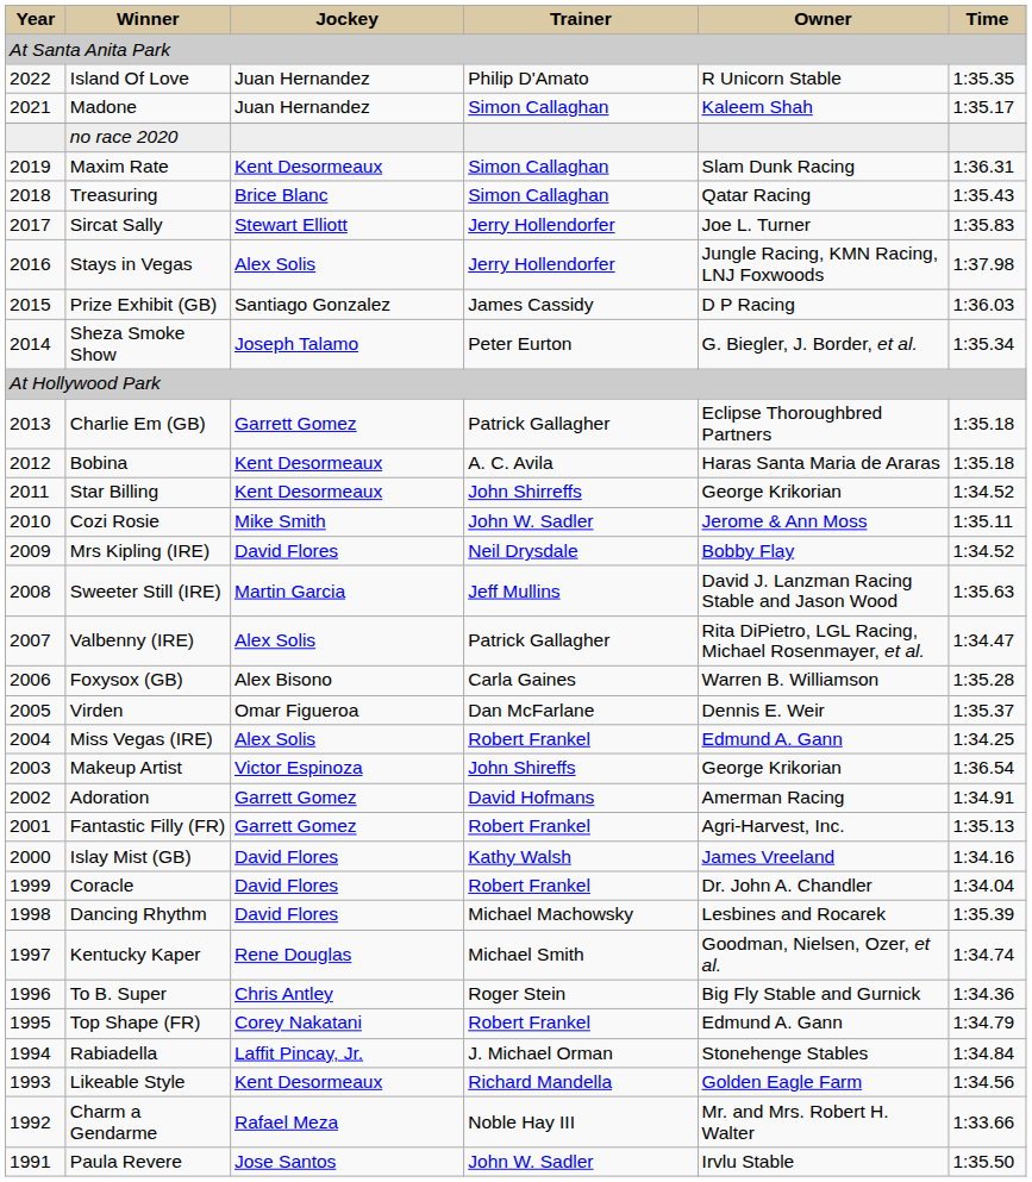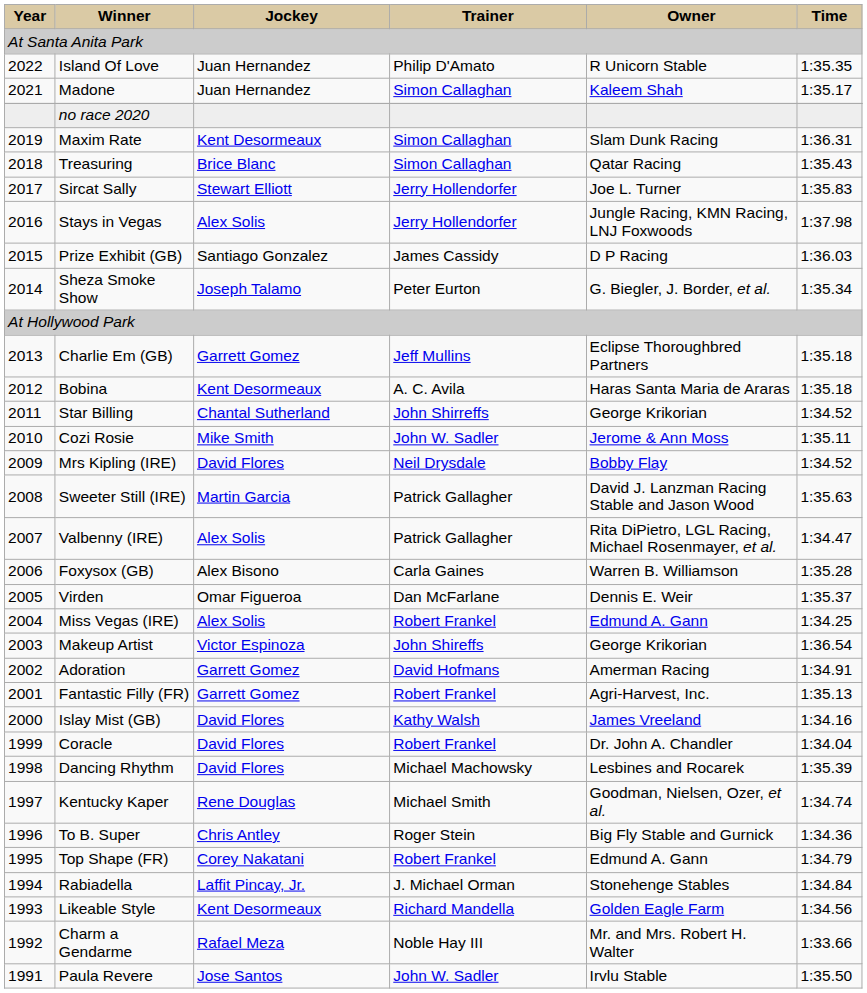Charlie Em (GB) | Trainer: Patrick Gallagher -> Jeff Mullins
Star Billing | Jockey: Kent Desormeaux -> Chantal Sutherland
Sweeter Still (IRE) | Trainer: Jeff Mullins -> Patrick Gallagher
